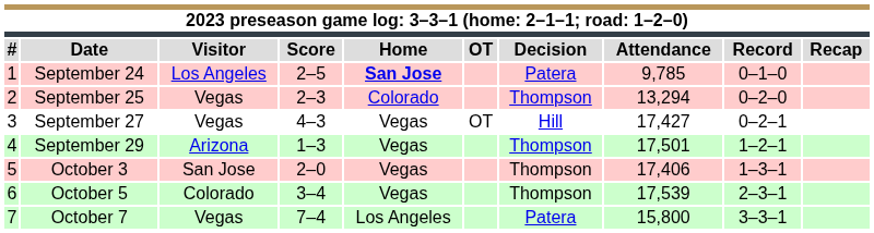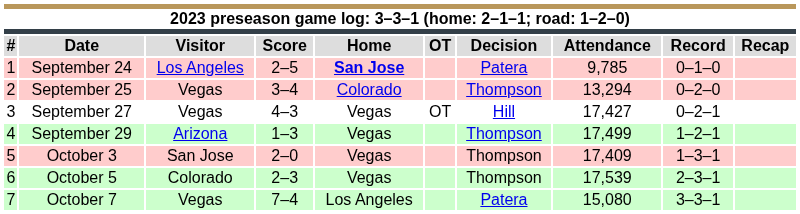September 25 | Score: 2–3 -> 3–4
September 29 | Attendance: 17,501 -> 17,499
October 3 | Attendance: 17,406 -> 17,409
October 5 | Score: 3–4 -> 2–3
October 7 | Attendance: 15,800 -> 15,080
